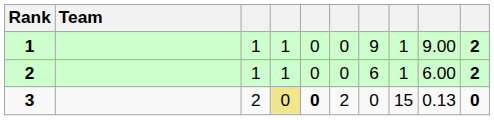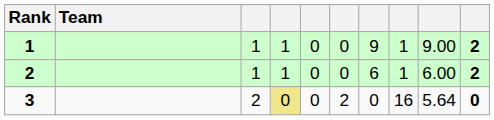3 | column 5: bold -> normal
3 | column 8: 15 -> 16
3 | column 9: 0.13 -> 5.64
